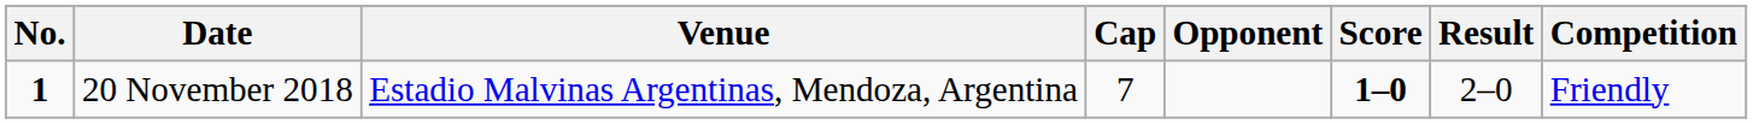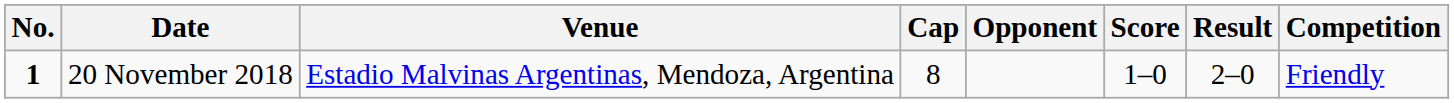20 November 2018 | Cap: 7 -> 8
20 November 2018 | Score: bold -> normal
